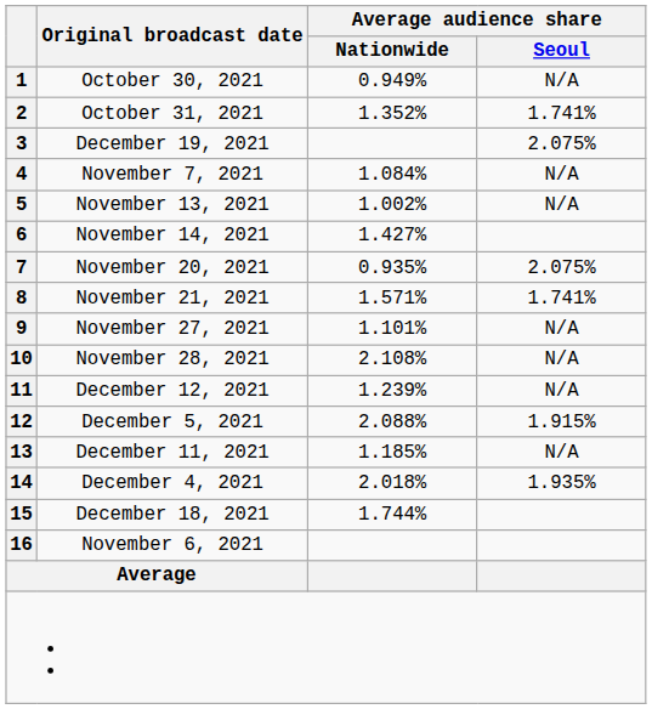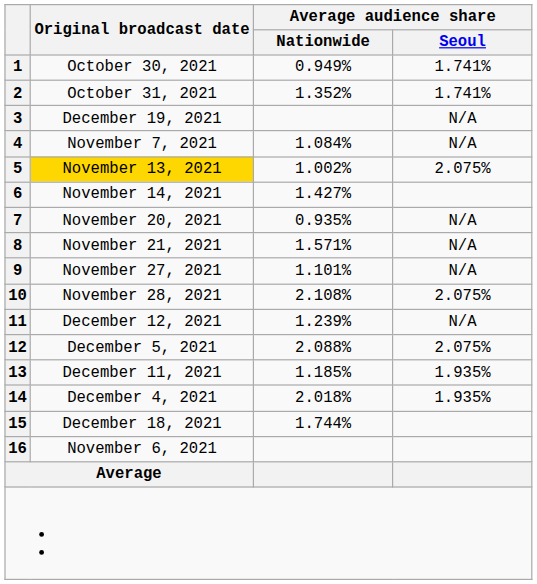1 | Average audience share / Seoul: N/A -> 1.741%
3 | Average audience share / Seoul: 2.075% -> N/A
5 | Original broadcast date: no background -> gold background
5 | Average audience share / Seoul: N/A -> 2.075%
7 | Average audience share / Seoul: 2.075% -> N/A
8 | Average audience share / Seoul: 1.741% -> N/A
10 | Average audience share / Seoul: N/A -> 2.075%
12 | Average audience share / Seoul: 1.915% -> 2.075%
13 | Average audience share / Seoul: N/A -> 1.935%
